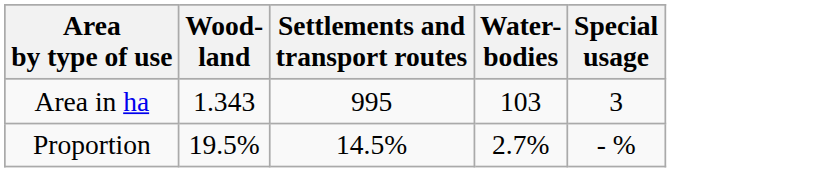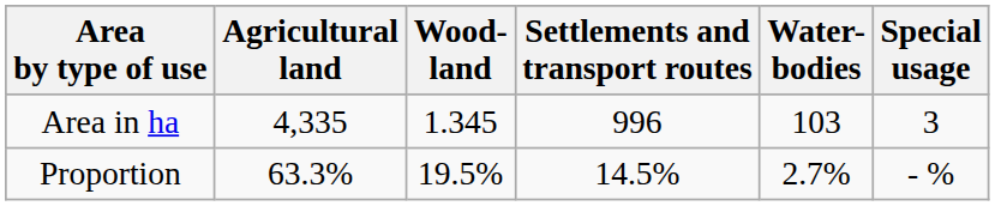+ column: Agricultural land | 4,335 | 63.3%
Area in ha | Wood- land: 1.343 -> 1.345
Area in ha | Settlements and transport routes: 995 -> 996
